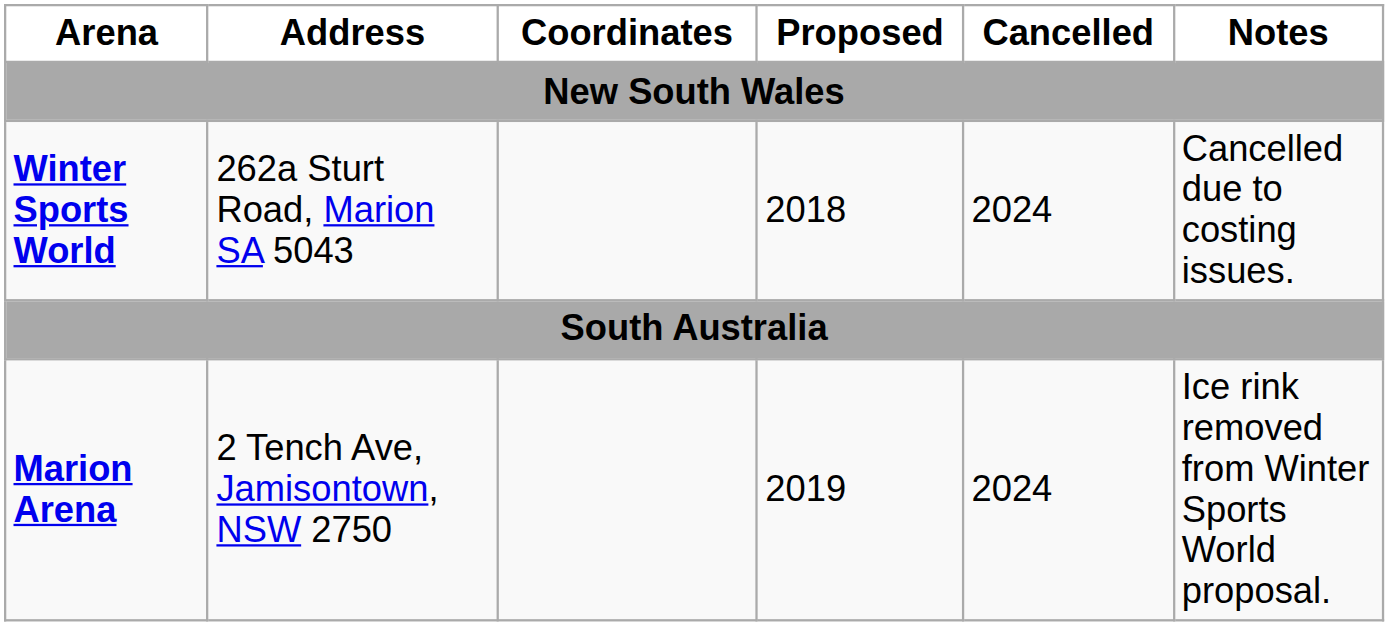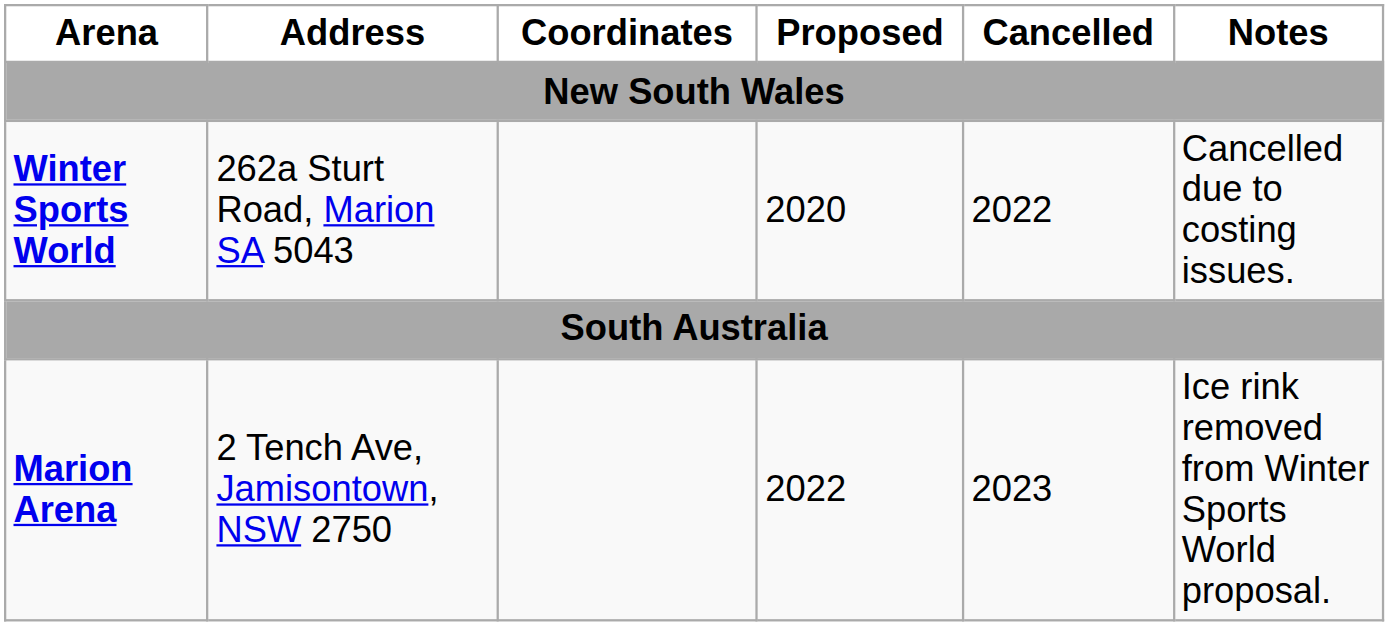Winter Sports World | Proposed: 2018 -> 2020
Winter Sports World | Cancelled: 2024 -> 2022
Marion Arena | Proposed: 2019 -> 2022
Marion Arena | Cancelled: 2024 -> 2023
